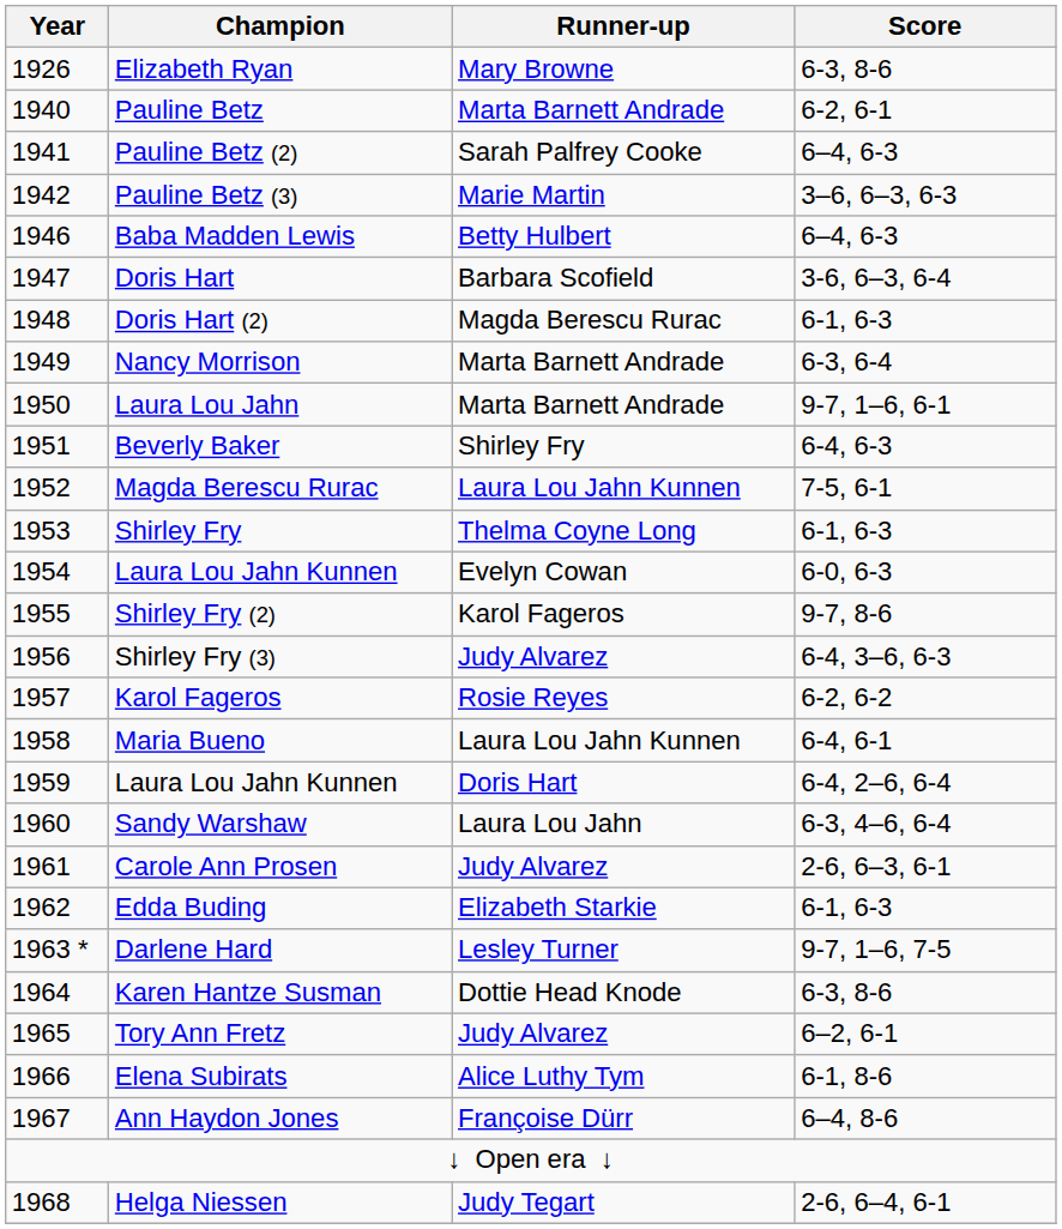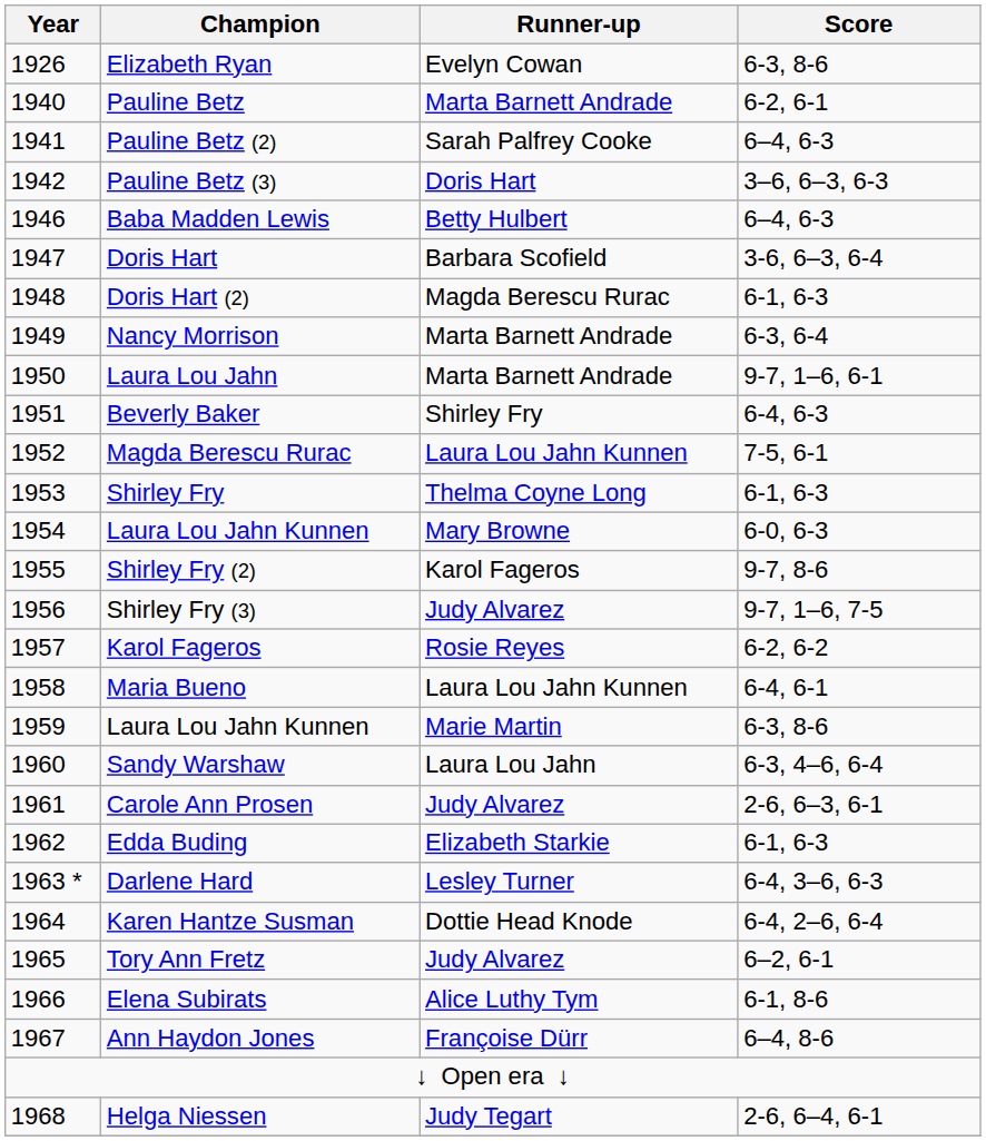Elizabeth Ryan | Runner-up: Mary Browne -> Evelyn Cowan
Pauline Betz (3) | Runner-up: Marie Martin -> Doris Hart
1954 / Laura Lou Jahn Kunnen | Runner-up: Evelyn Cowan -> Mary Browne
Shirley Fry (3) | Score: 6-4, 3–6, 6-3 -> 9-7, 1–6, 7-5
1959 / Laura Lou Jahn Kunnen | Runner-up: Doris Hart -> Marie Martin
1959 / Laura Lou Jahn Kunnen | Score: 6-4, 2–6, 6-4 -> 6-3, 8-6
Darlene Hard | Score: 9-7, 1–6, 7-5 -> 6-4, 3–6, 6-3
Karen Hantze Susman | Score: 6-3, 8-6 -> 6-4, 2–6, 6-4
